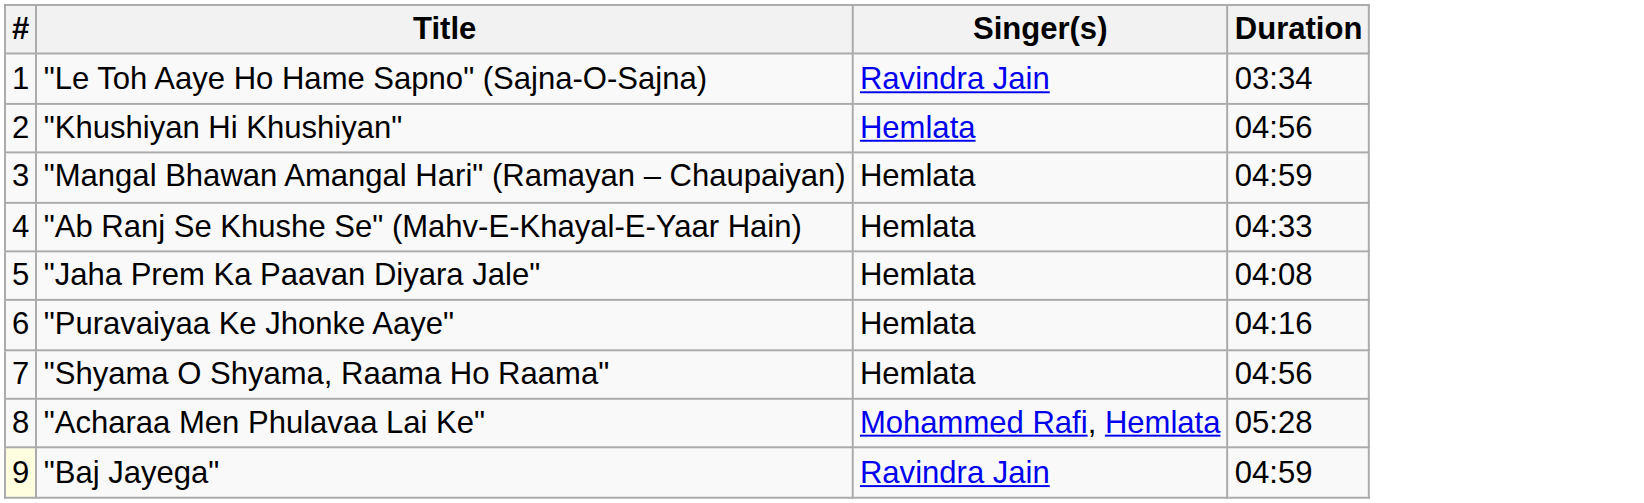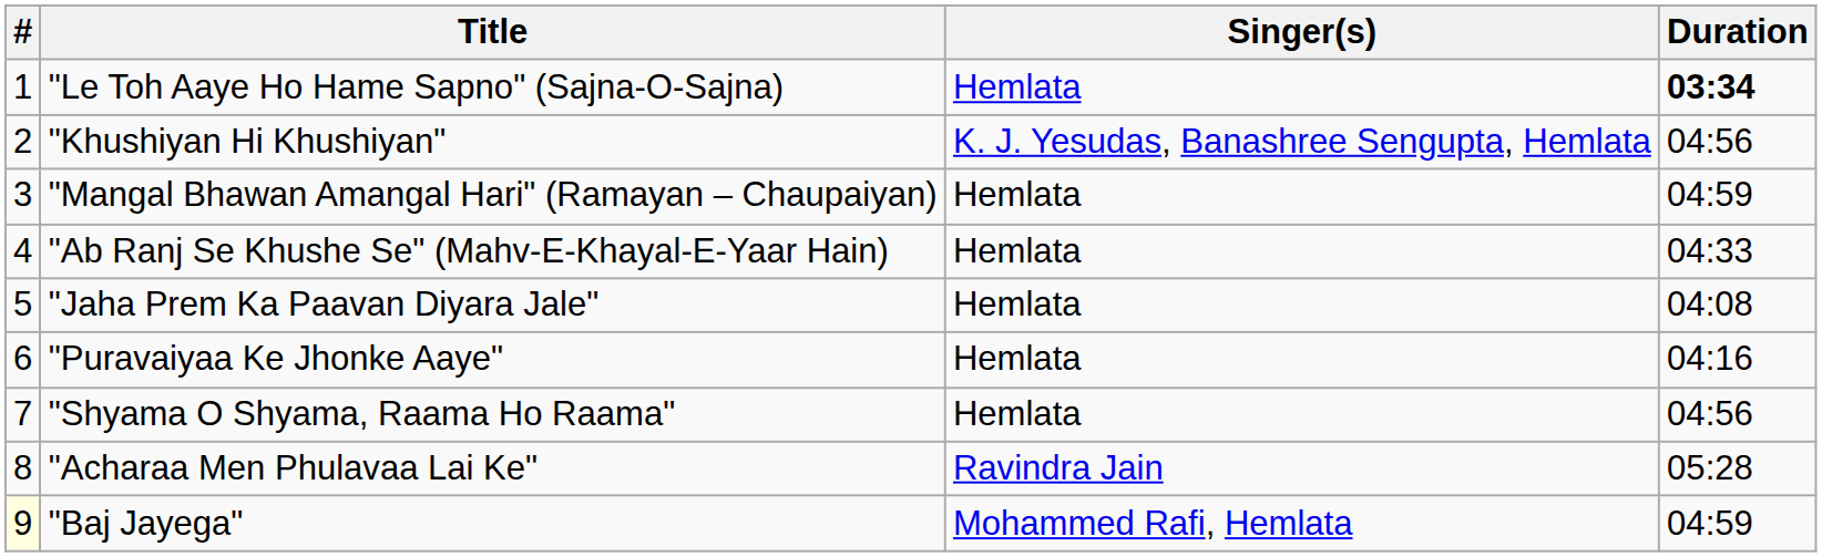"Le Toh Aaye Ho Hame Sapno" (Sajna-O-Sajna) | Singer(s): Ravindra Jain -> Hemlata
"Le Toh Aaye Ho Hame Sapno" (Sajna-O-Sajna) | Duration: normal -> bold
"Khushiyan Hi Khushiyan" | Singer(s): Hemlata -> K. J. Yesudas, Banashree Sengupta, Hemlata
"Acharaa Men Phulavaa Lai Ke" | Singer(s): Mohammed Rafi, Hemlata -> Ravindra Jain
"Baj Jayega" | Singer(s): Ravindra Jain -> Mohammed Rafi, Hemlata
